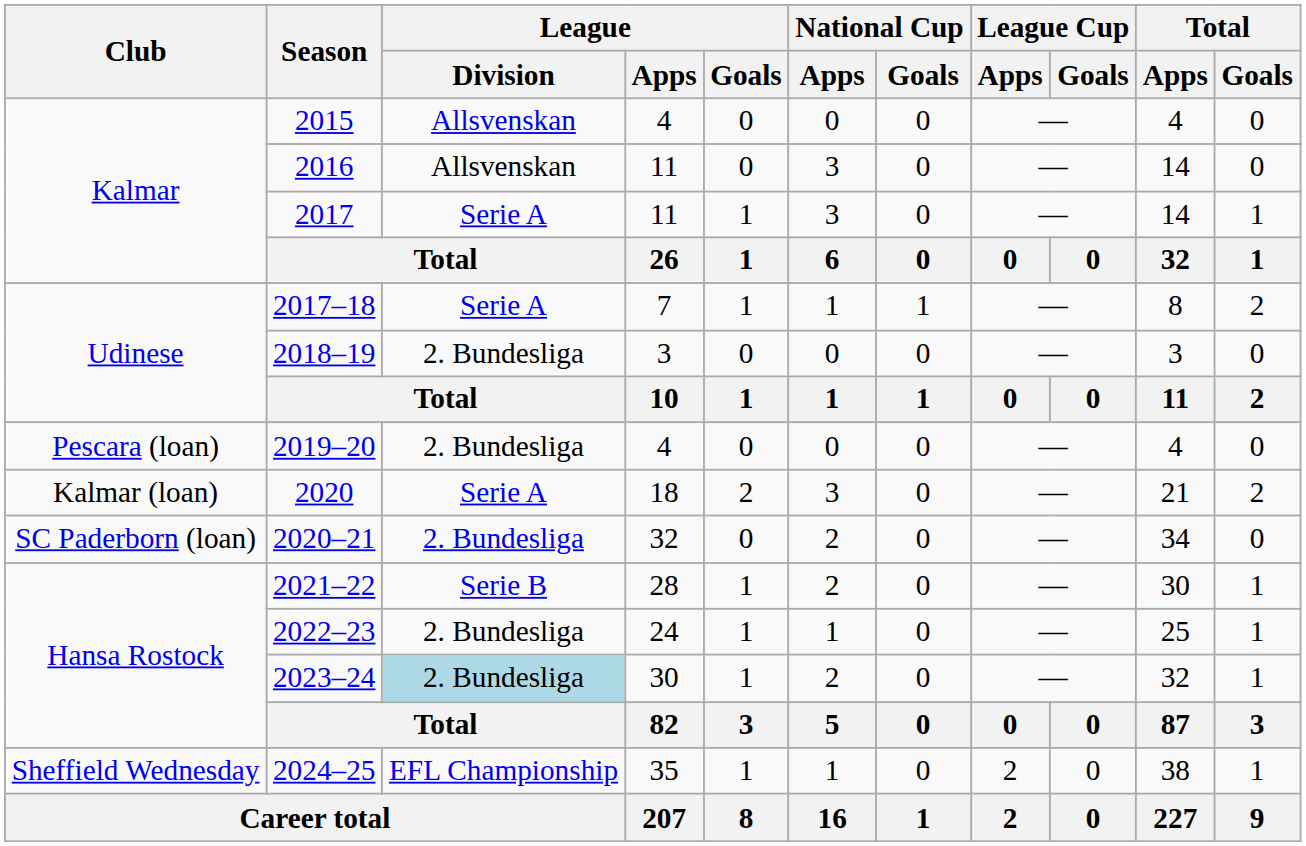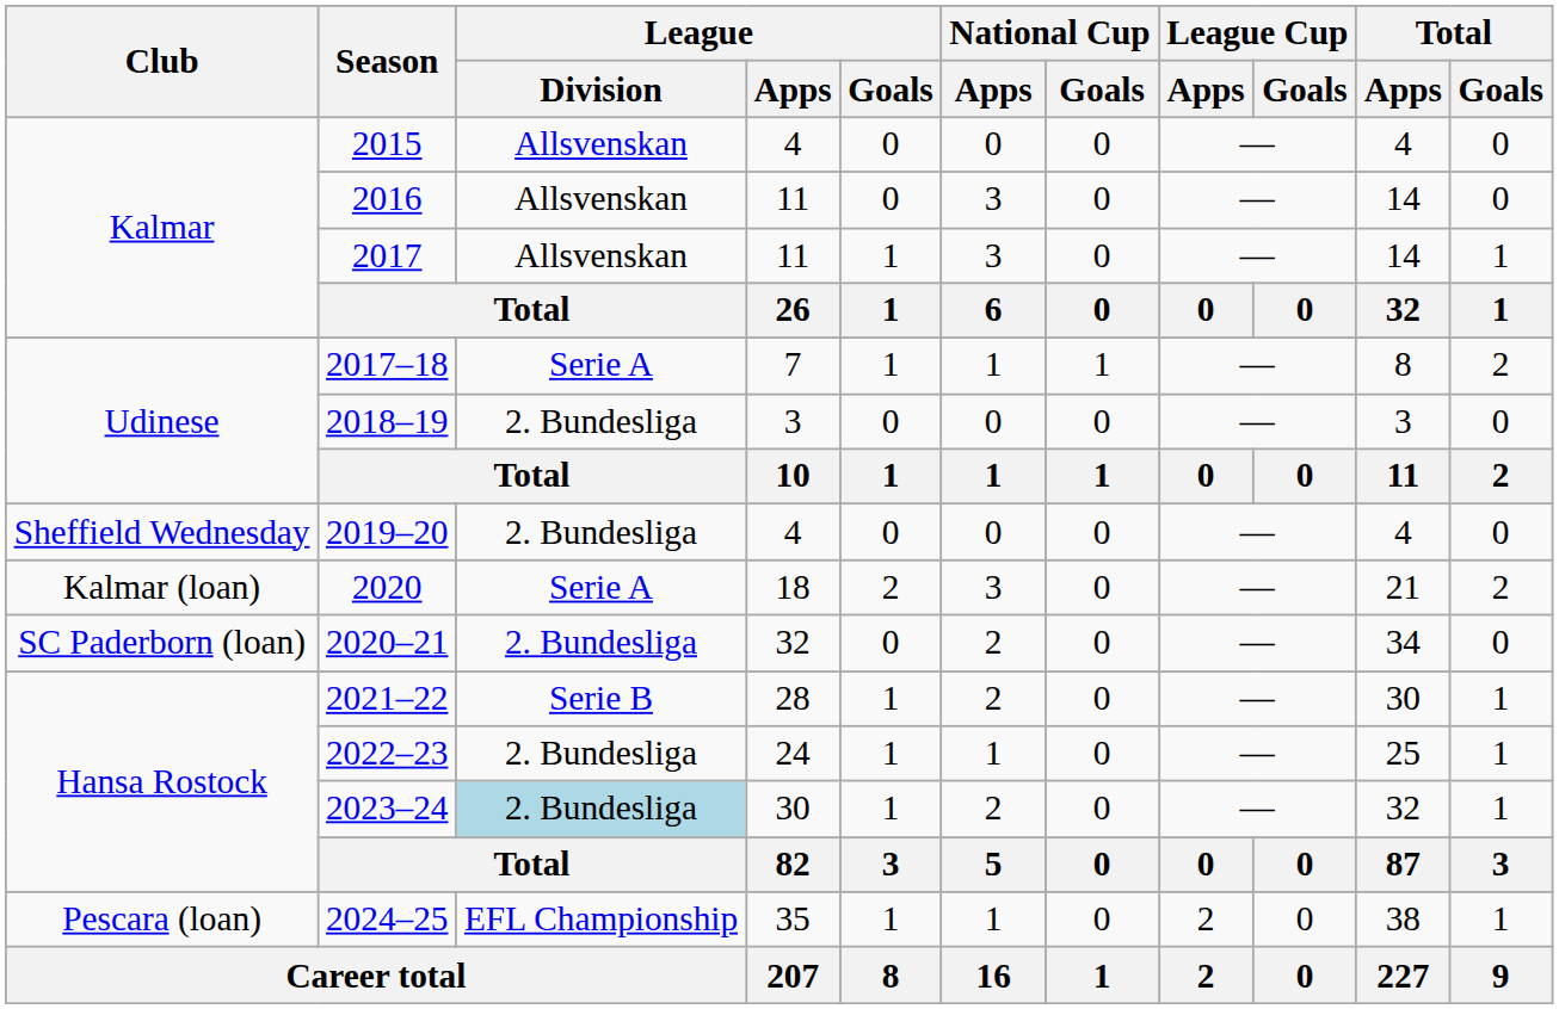2017 | League / Division: Serie A -> Allsvenskan
2019–20 | Club: Pescara (loan) -> Sheffield Wednesday
2024–25 | Club: Sheffield Wednesday -> Pescara (loan)
